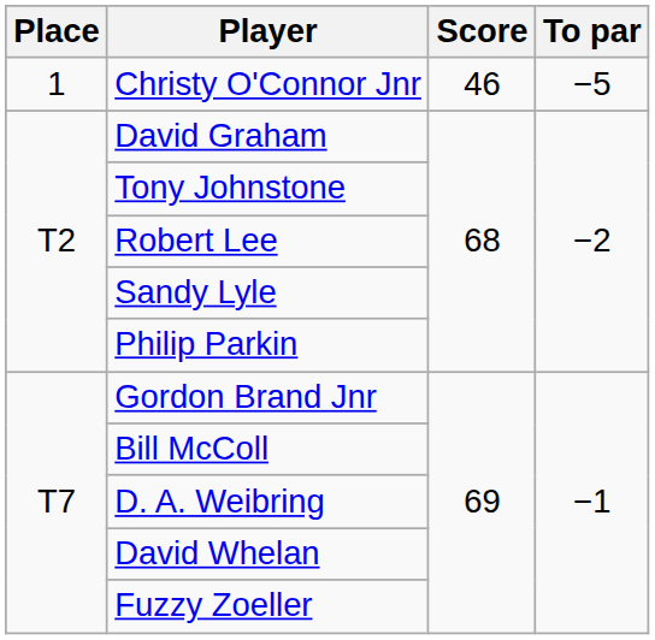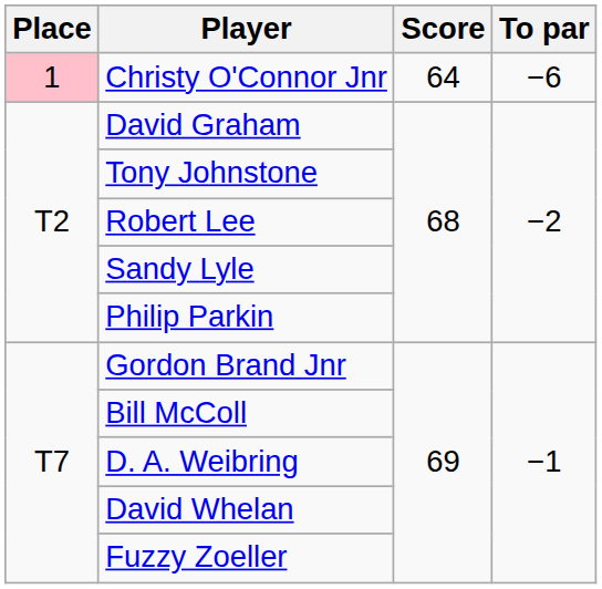Christy O'Connor Jnr | Place: no background -> pink background
Christy O'Connor Jnr | Score: 46 -> 64
Christy O'Connor Jnr | To par: −5 -> −6
